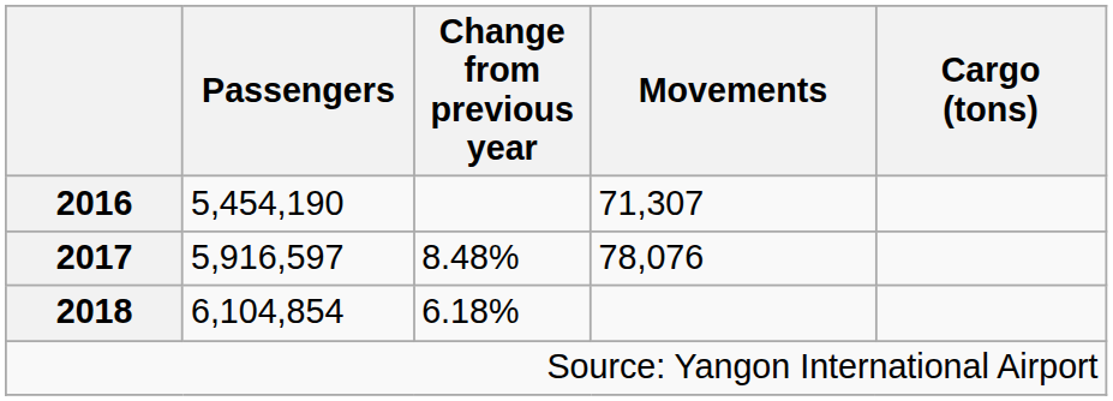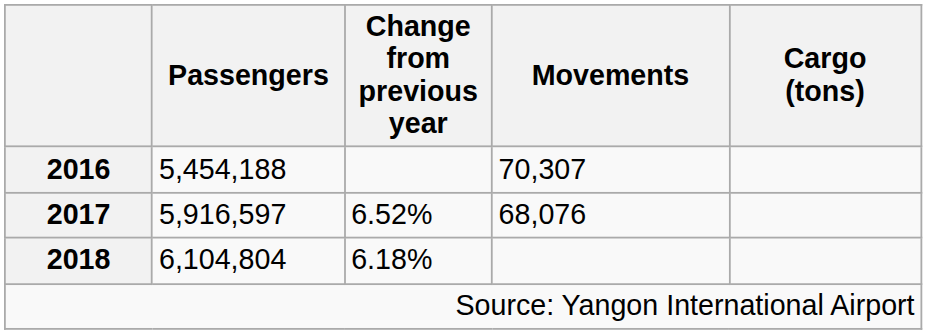2016 | Passengers: 5,454,190 -> 5,454,188
2016 | Movements: 71,307 -> 70,307
2017 | Change from previous year: 8.48% -> 6.52%
2017 | Movements: 78,076 -> 68,076
2018 | Passengers: 6,104,854 -> 6,104,804
